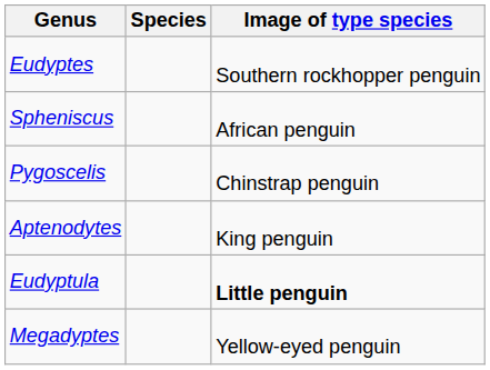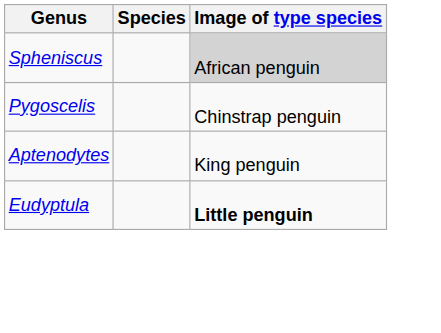- row: Eudyptes | Southern rockhopper penguin
Spheniscus | Image of type species: no background -> lightgrey background
- row: Megadyptes | Yellow-eyed penguin
